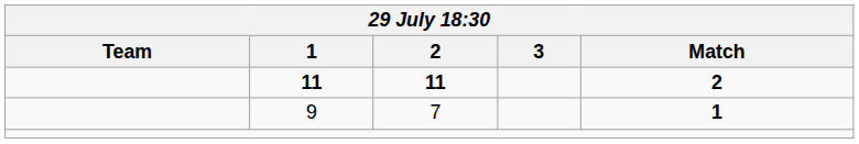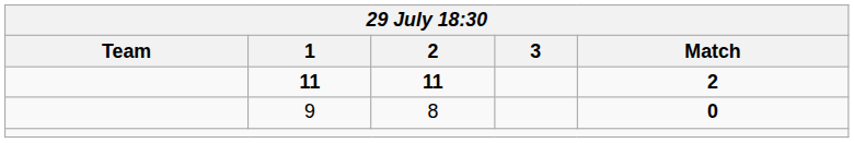9 | 2: 7 -> 8
9 | Match: 1 -> 0
